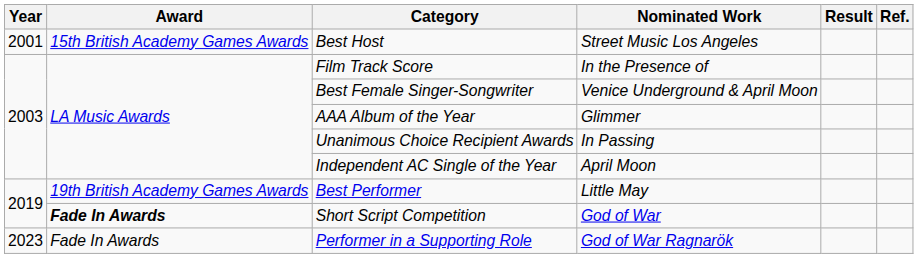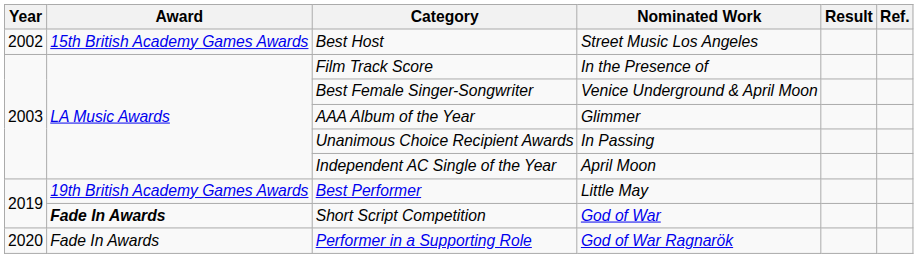Best Host | Year: 2001 -> 2002
Performer in a Supporting Role | Year: 2023 -> 2020
